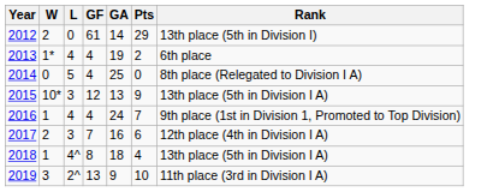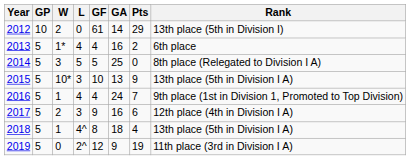+ column: GP | 10 | 5 | 5 | 5 | 5 | 5 | 5 | 5
2013 | GA: 19 -> 16
2014 | W: 0 -> 3
2014 | GF: 4 -> 5
2015 | GF: 12 -> 10
2017 | GF: 7 -> 9
2019 | W: 3 -> 0
2019 | GF: 13 -> 12
2019 | Pts: 10 -> 19
